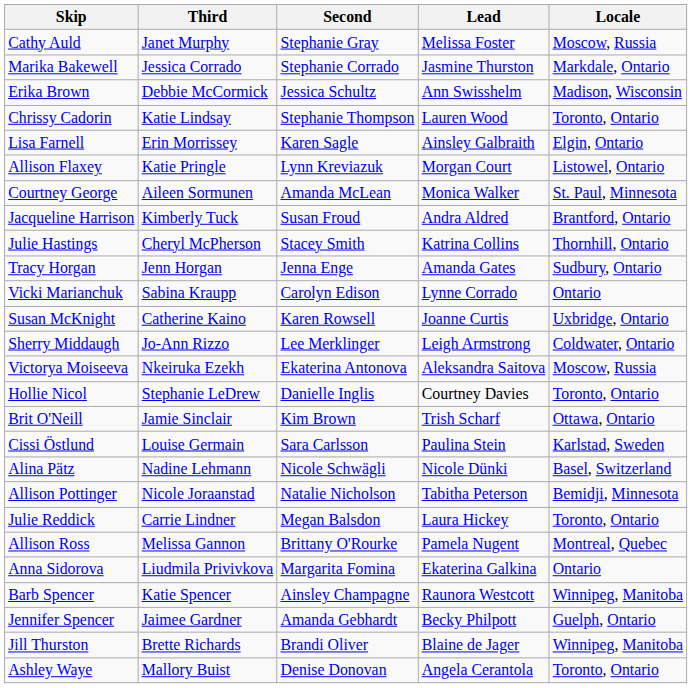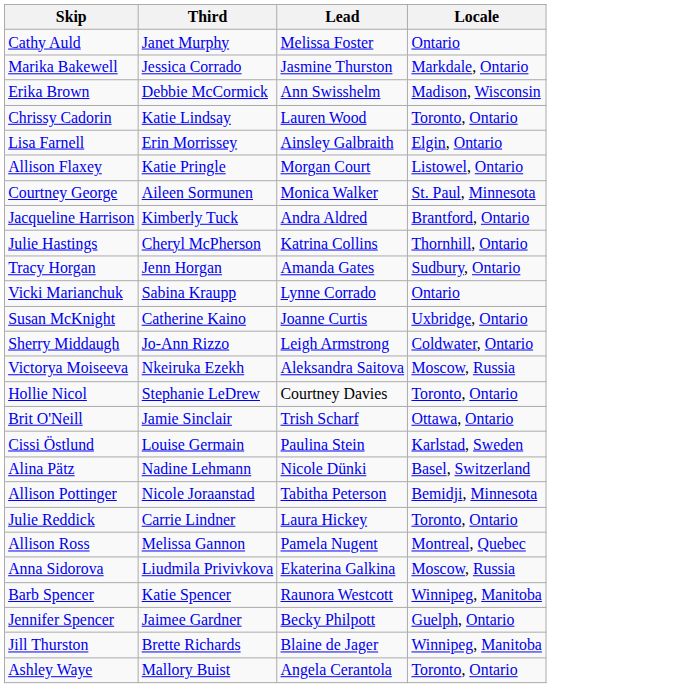- column: Second | Stephanie Gray | Stephanie Corrado | Jessica Schultz | Stephanie Thompson | Karen Sagle | Lynn Kreviazuk | Amanda McLean | Susan Froud | Stacey Smith | Jenna Enge | Carolyn Edison | Karen Rowsell | Lee Merklinger | Ekaterina Antonova | Danielle Inglis | Kim Brown | Sara Carlsson | Nicole Schwägli | Natalie Nicholson | Megan Balsdon | Brittany O'Rourke | Margarita Fomina | Ainsley Champagne | Amanda Gebhardt | Brandi Oliver | Denise Donovan
Cathy Auld | Locale: Moscow, Russia -> Ontario
Anna Sidorova | Locale: Ontario -> Moscow, Russia
